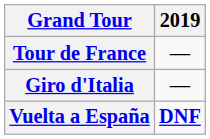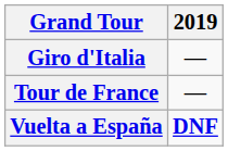rows swapped: Giro d'Italia <-> Tour de France
